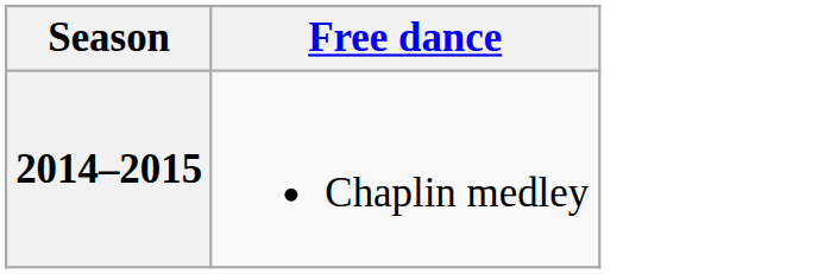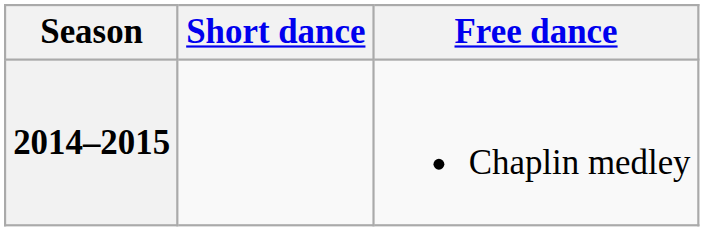+ column: Short dance
